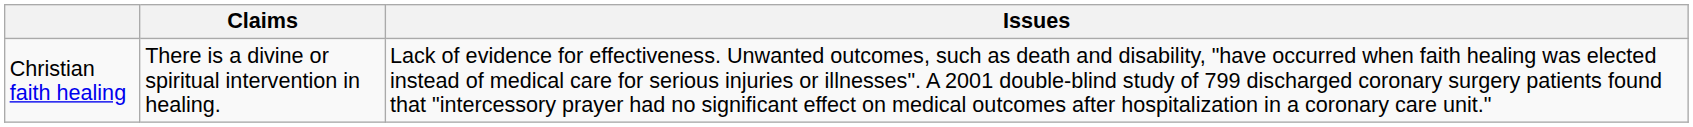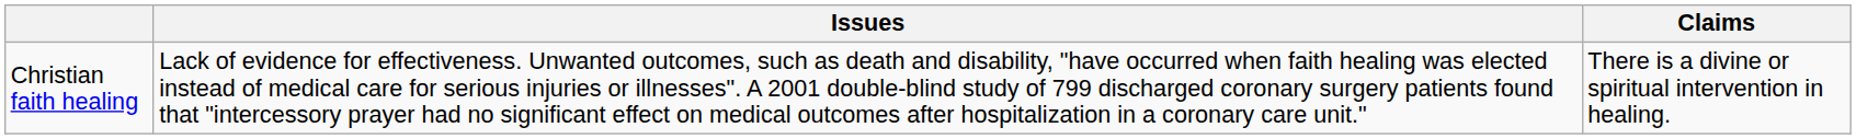columns swapped: Claims <-> Issues
